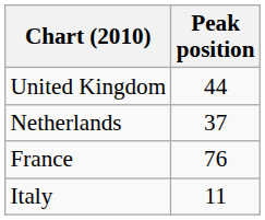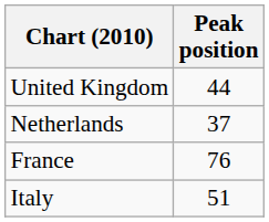Italy | Peak position: 11 -> 51
